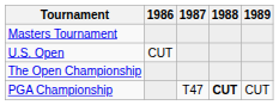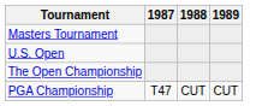- column: 1986 | CUT
PGA Championship | 1988: bold -> normal
